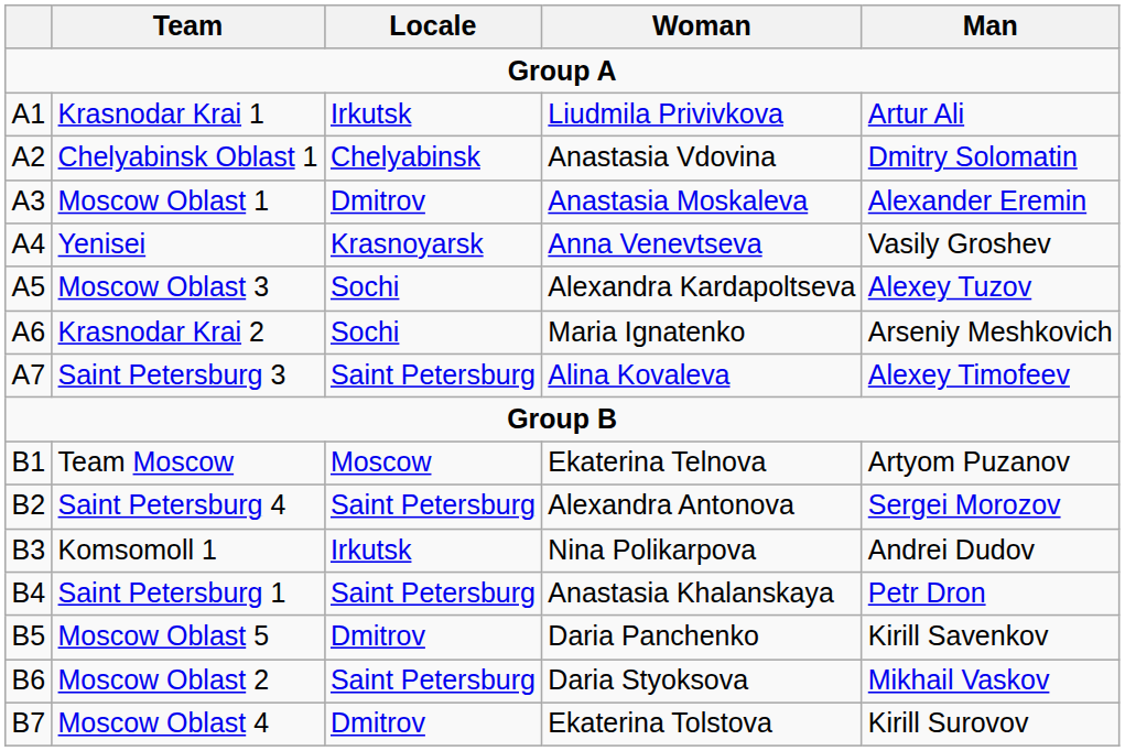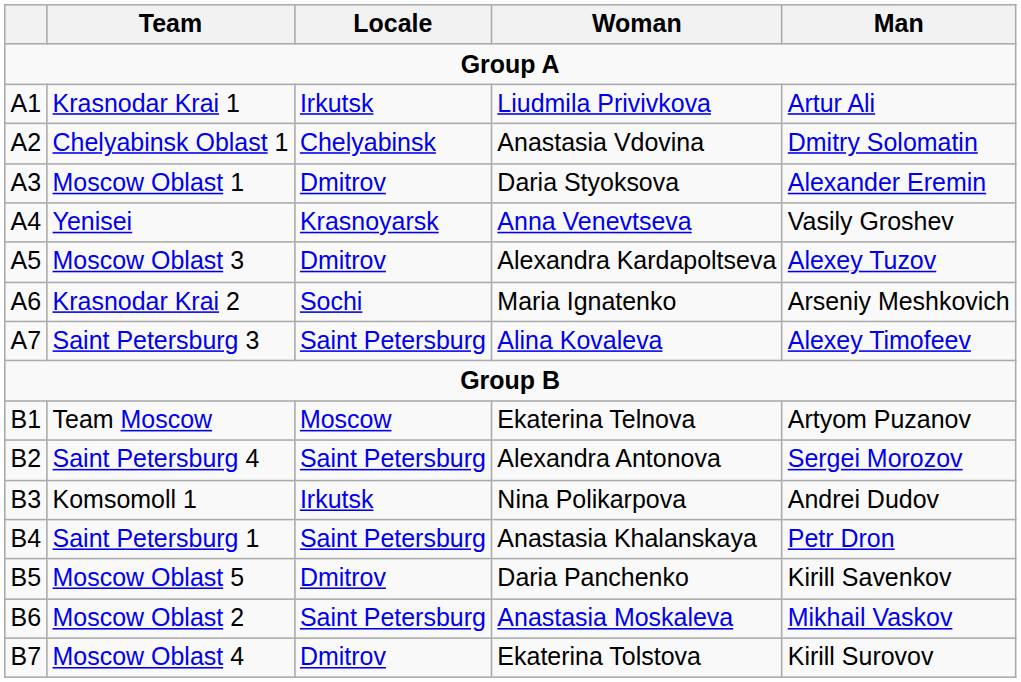Moscow Oblast 1 | Woman: Anastasia Moskaleva -> Daria Styoksova
Moscow Oblast 3 | Locale: Sochi -> Dmitrov
Moscow Oblast 2 | Woman: Daria Styoksova -> Anastasia Moskaleva
